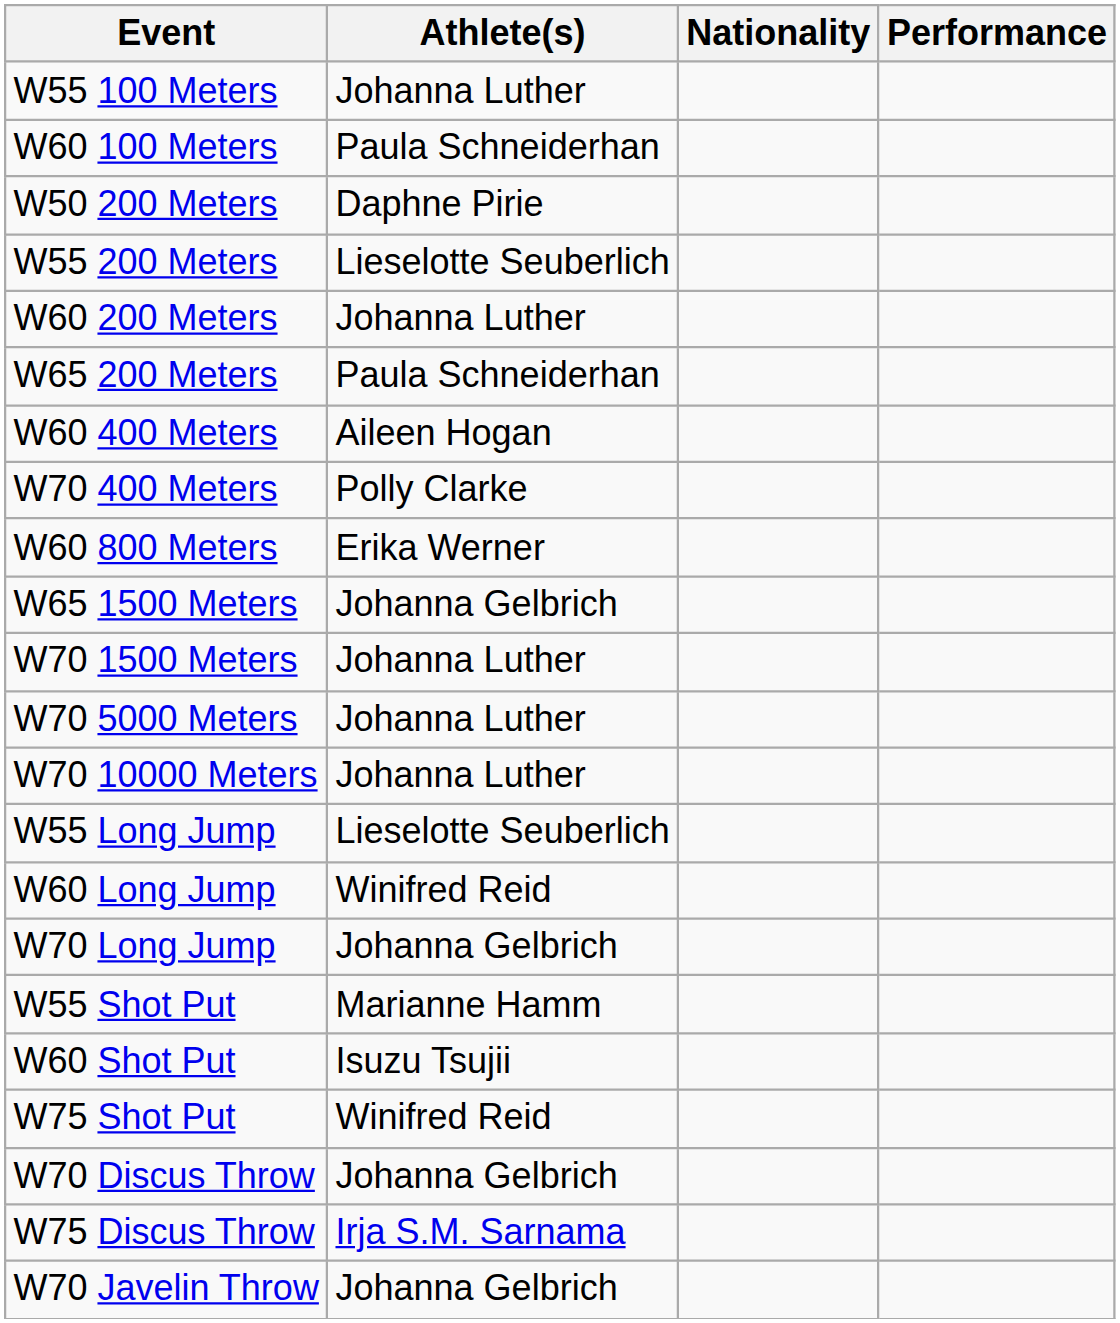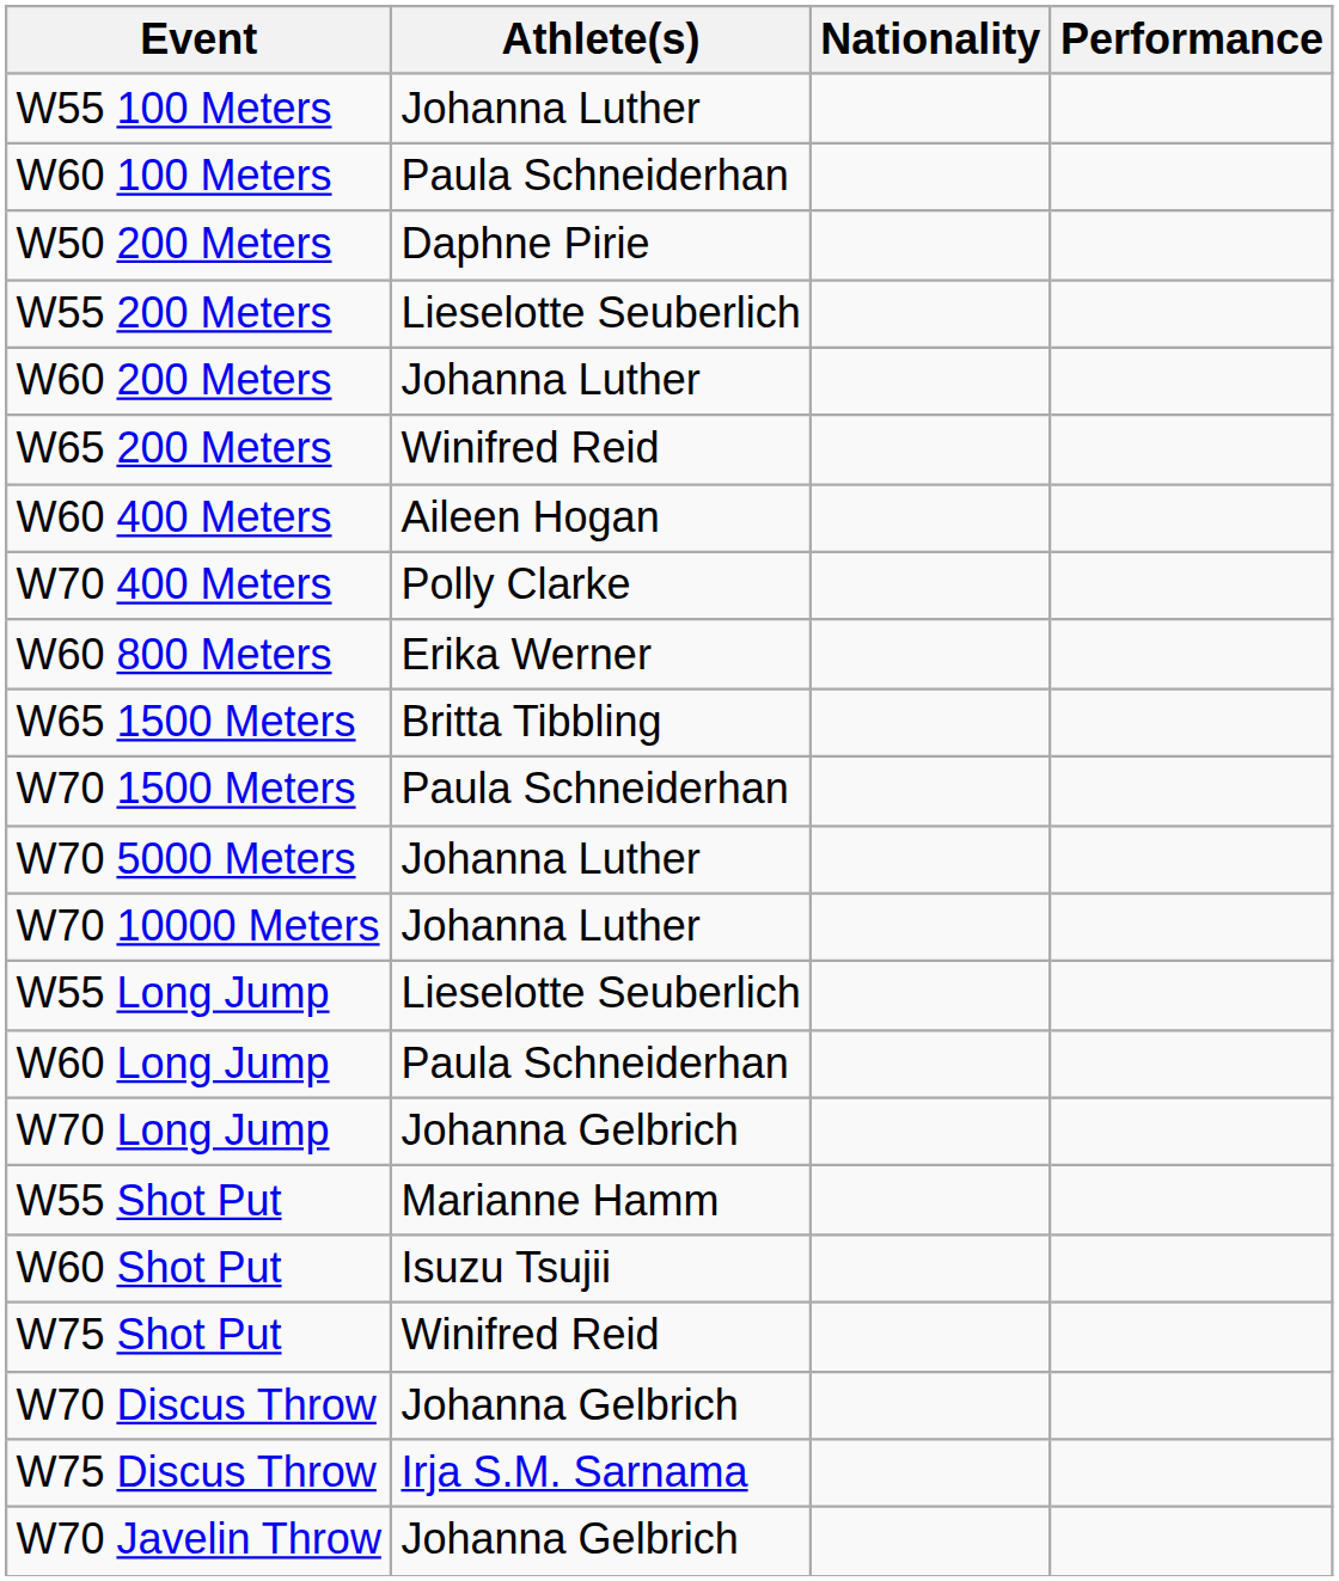W65 200 Meters | Athlete(s): Paula Schneiderhan -> Winifred Reid
W65 1500 Meters | Athlete(s): Johanna Gelbrich -> Britta Tibbling
W70 1500 Meters | Athlete(s): Johanna Luther -> Paula Schneiderhan
W60 Long Jump | Athlete(s): Winifred Reid -> Paula Schneiderhan
